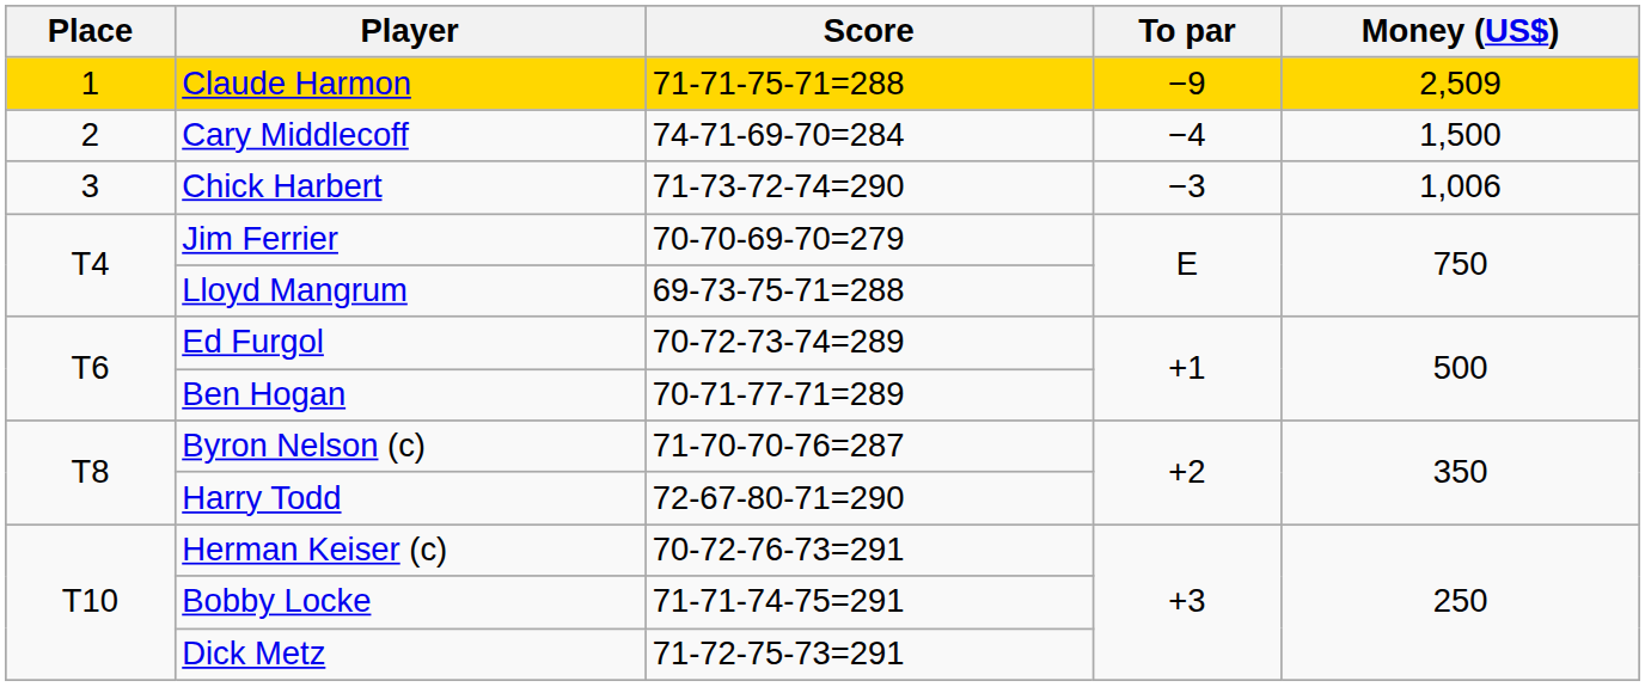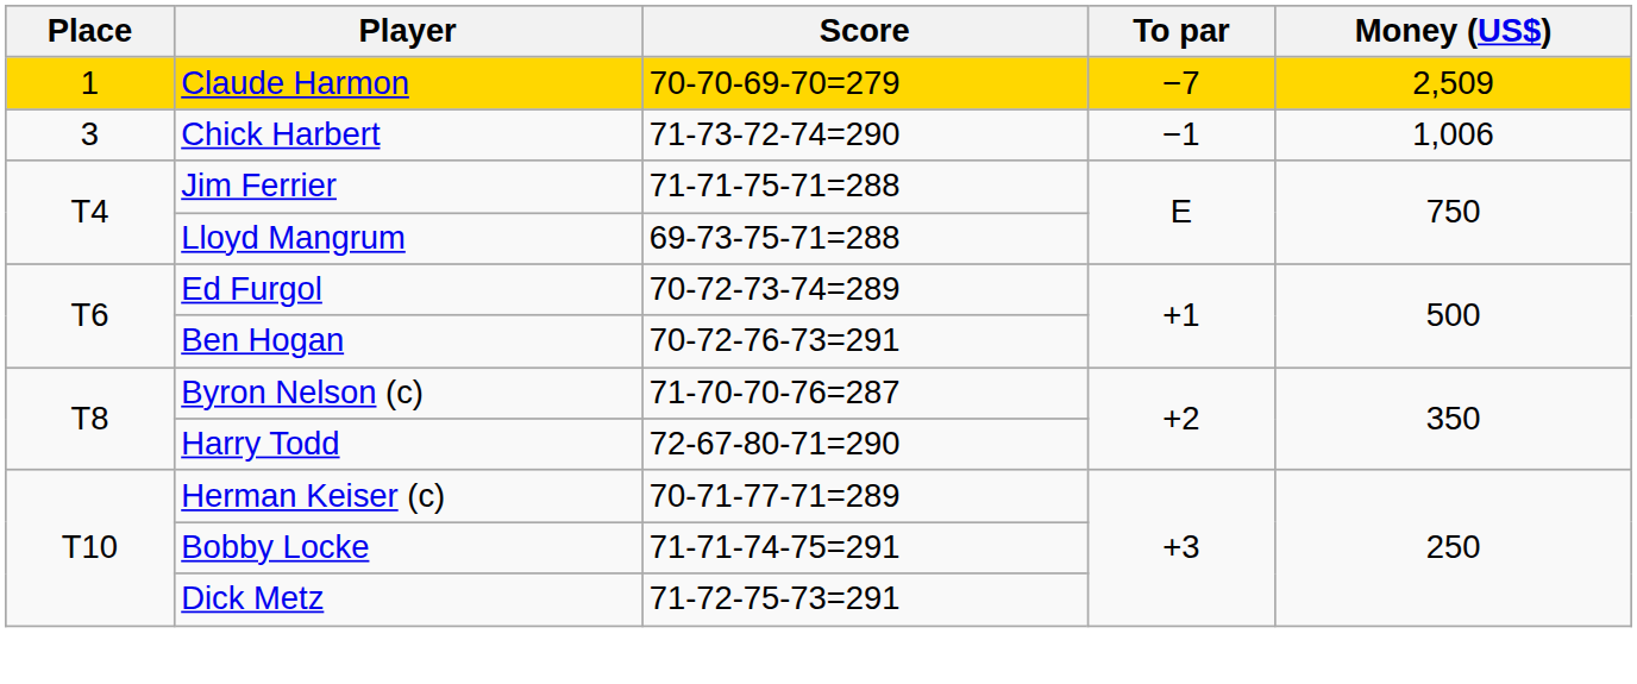Claude Harmon | Score: 71-71-75-71=288 -> 70-70-69-70=279
Claude Harmon | To par: −9 -> −7
- row: 2 | Cary Middlecoff | 74-71-69-70=284 | −4 | 1,500
Chick Harbert | To par: −3 -> −1
Jim Ferrier | Score: 70-70-69-70=279 -> 71-71-75-71=288
Ben Hogan | Score: 70-71-77-71=289 -> 70-72-76-73=291
Herman Keiser (c) | Score: 70-72-76-73=291 -> 70-71-77-71=289
